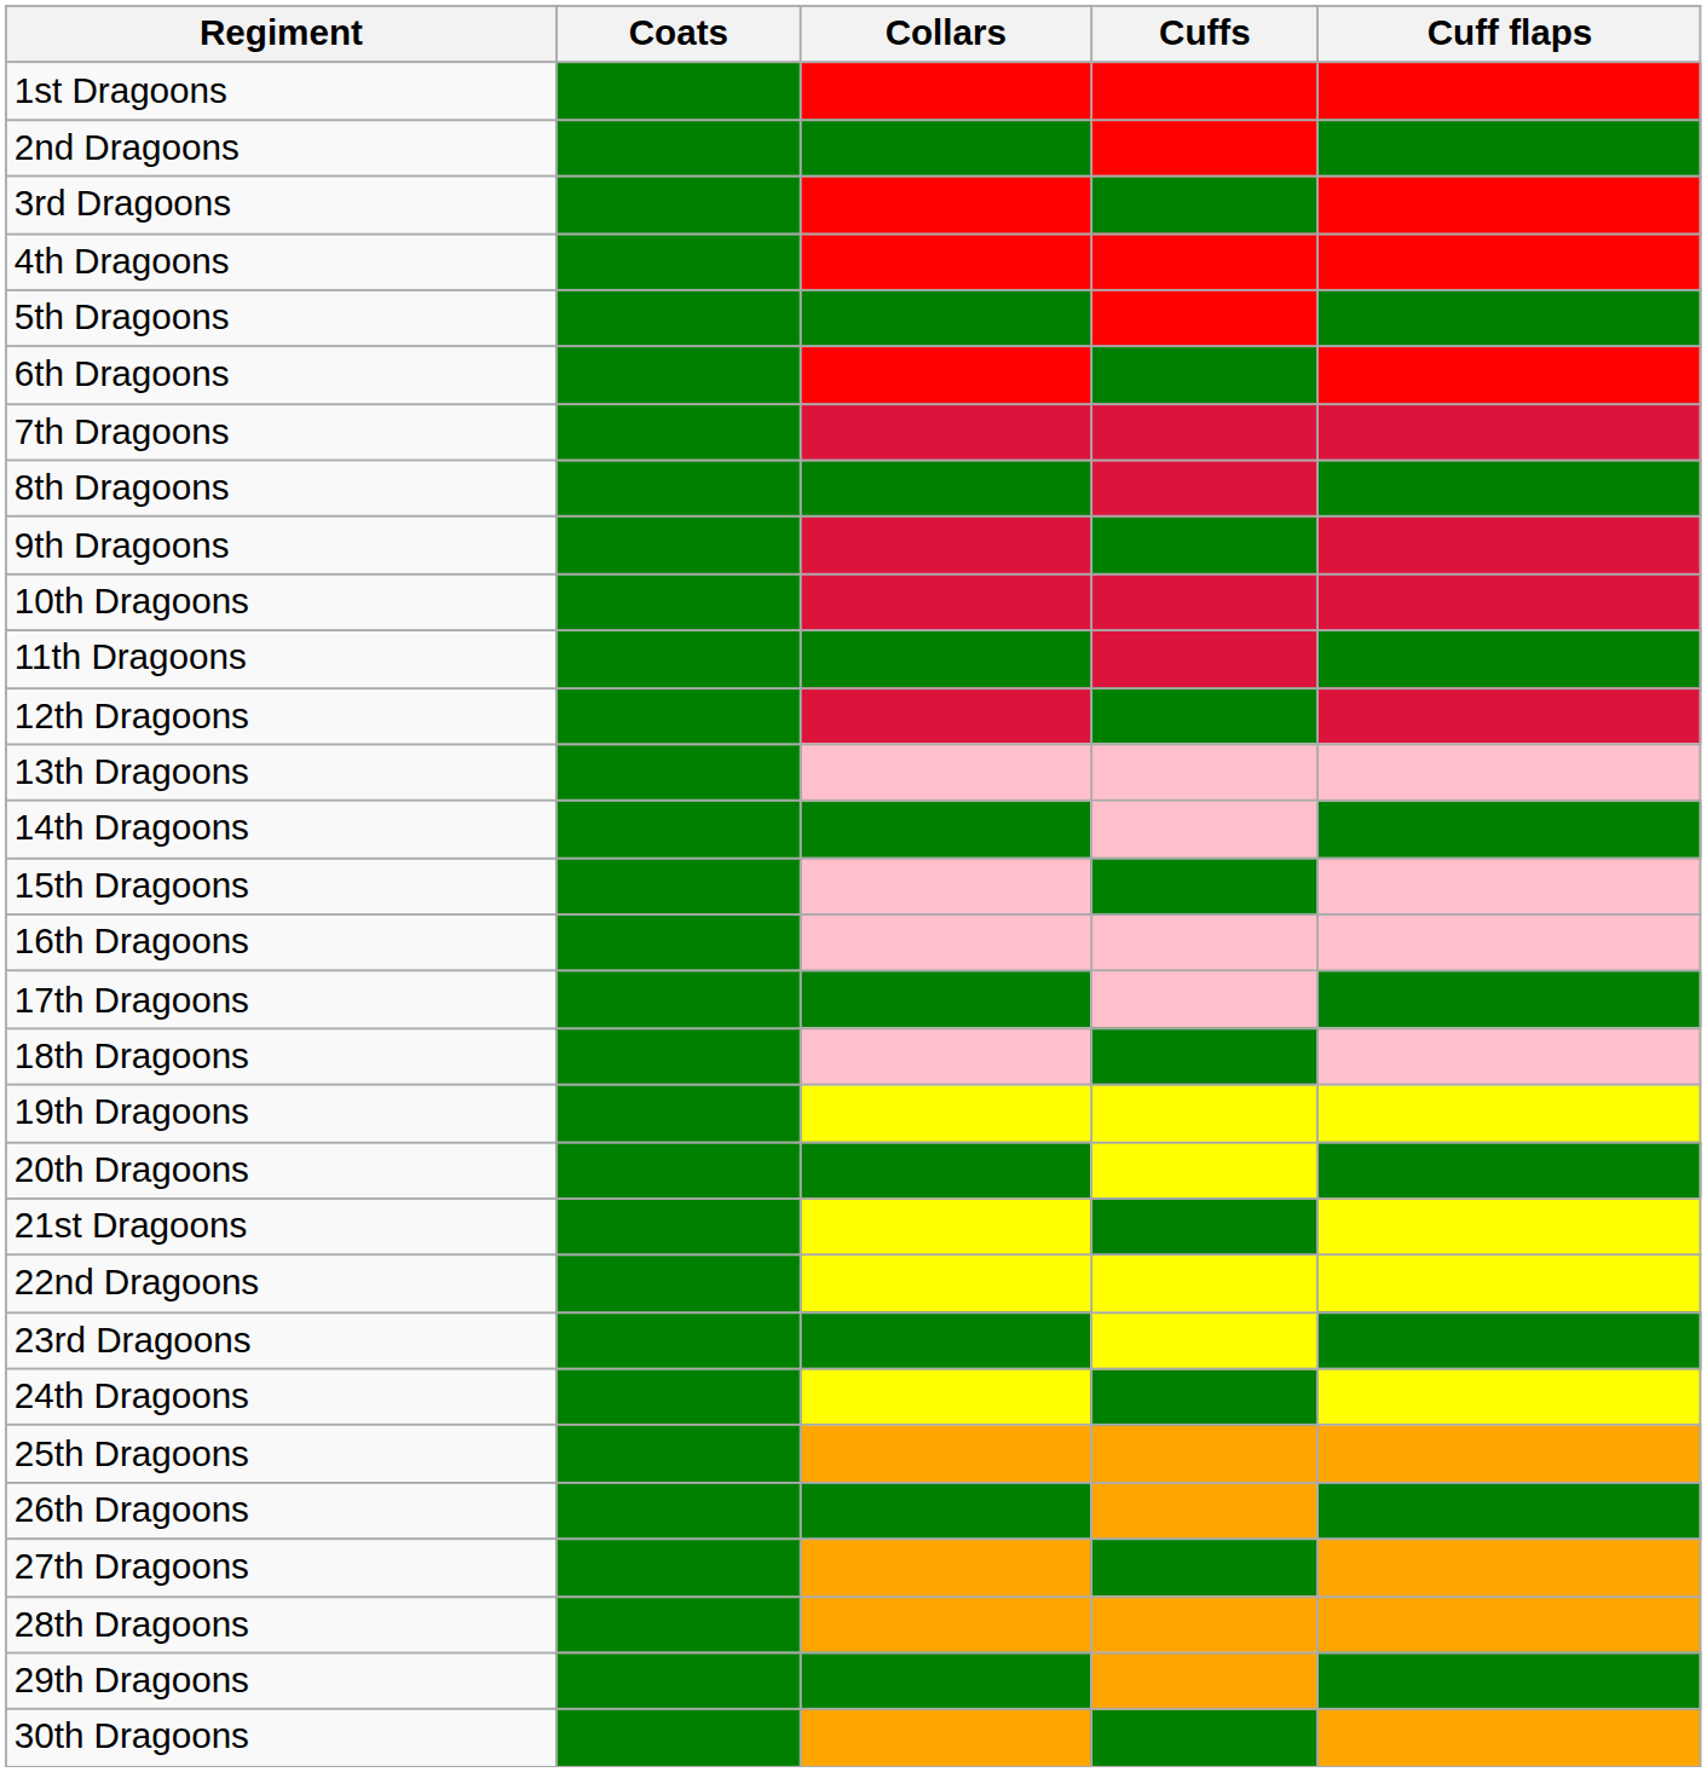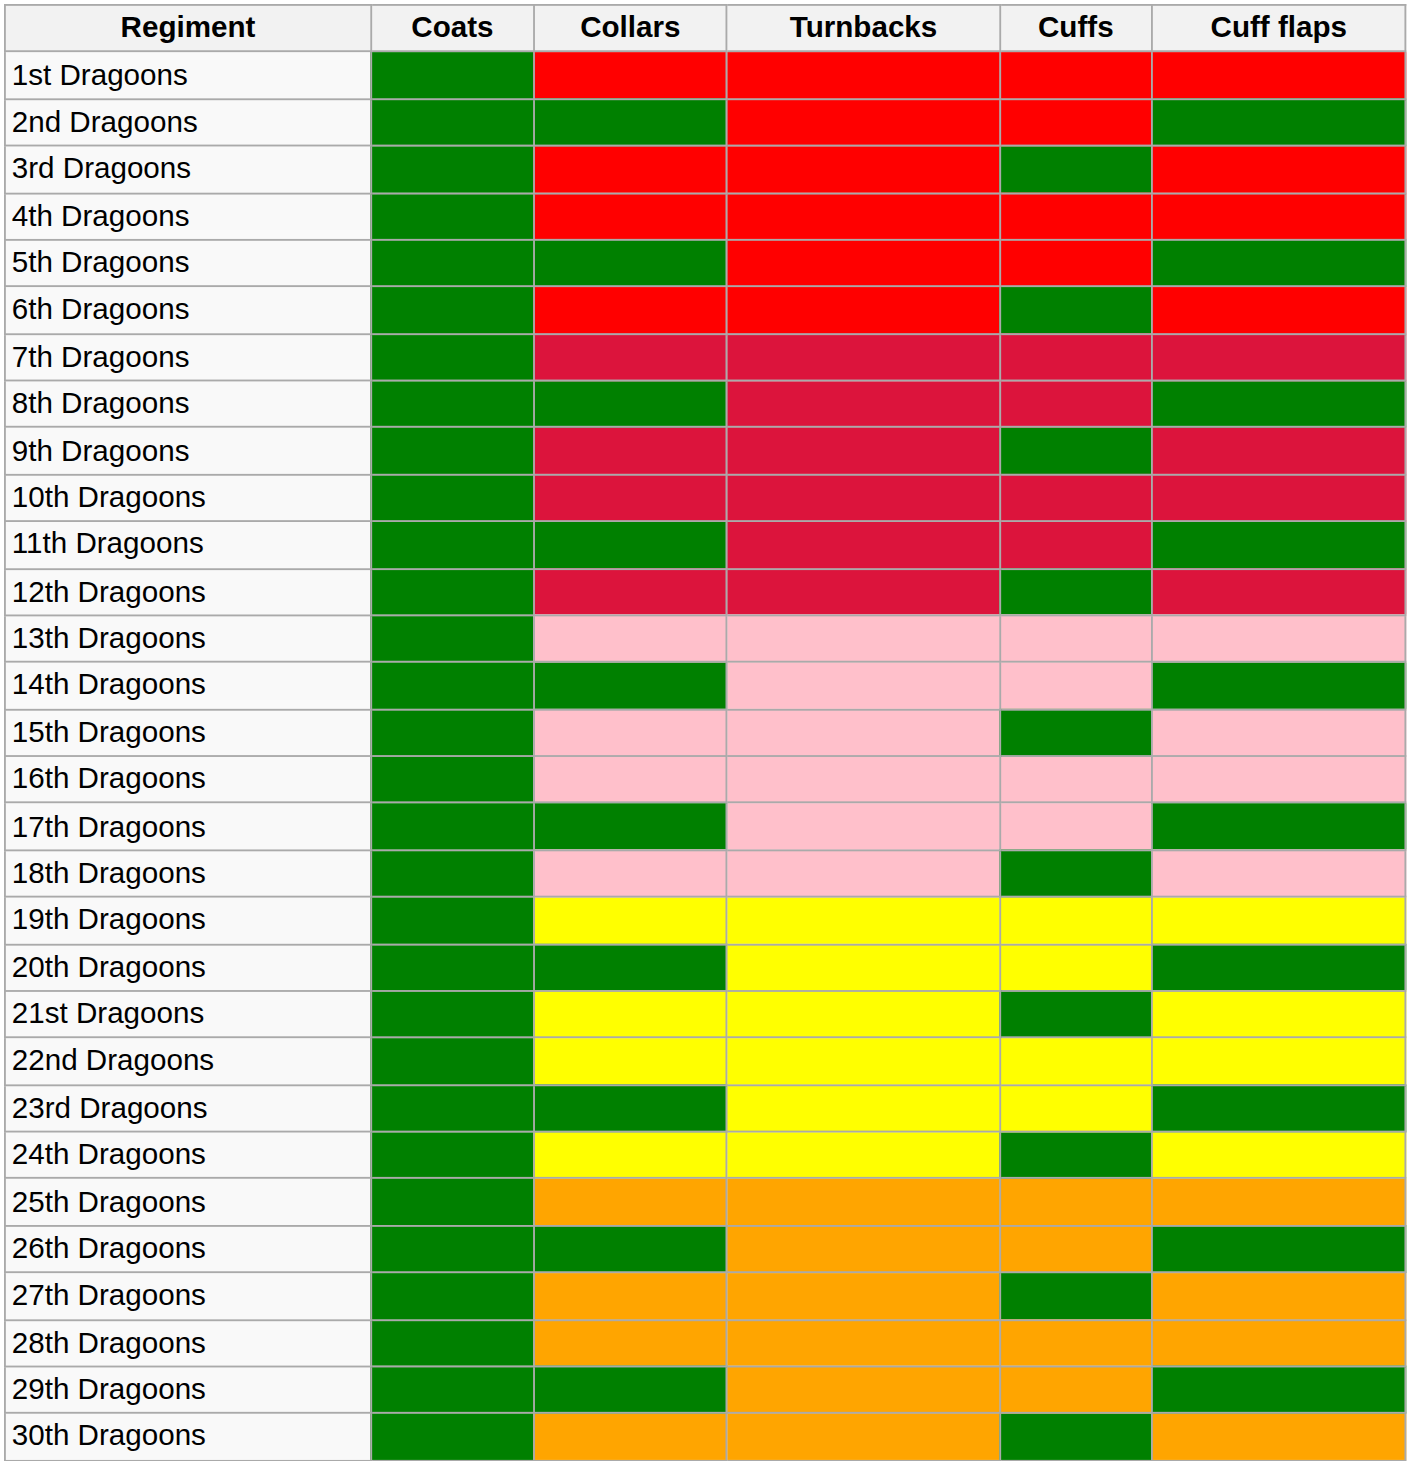+ column: Turnbacks
